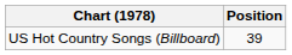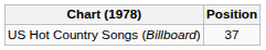US Hot Country Songs (Billboard) | Position: 39 -> 37
